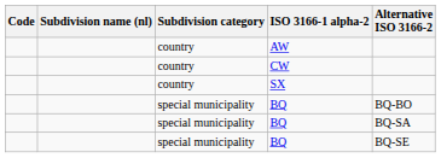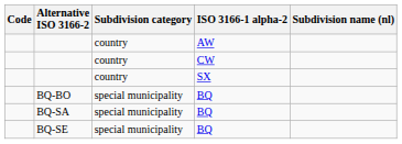columns swapped: Subdivision name (nl) <-> Alternative ISO 3166-2
